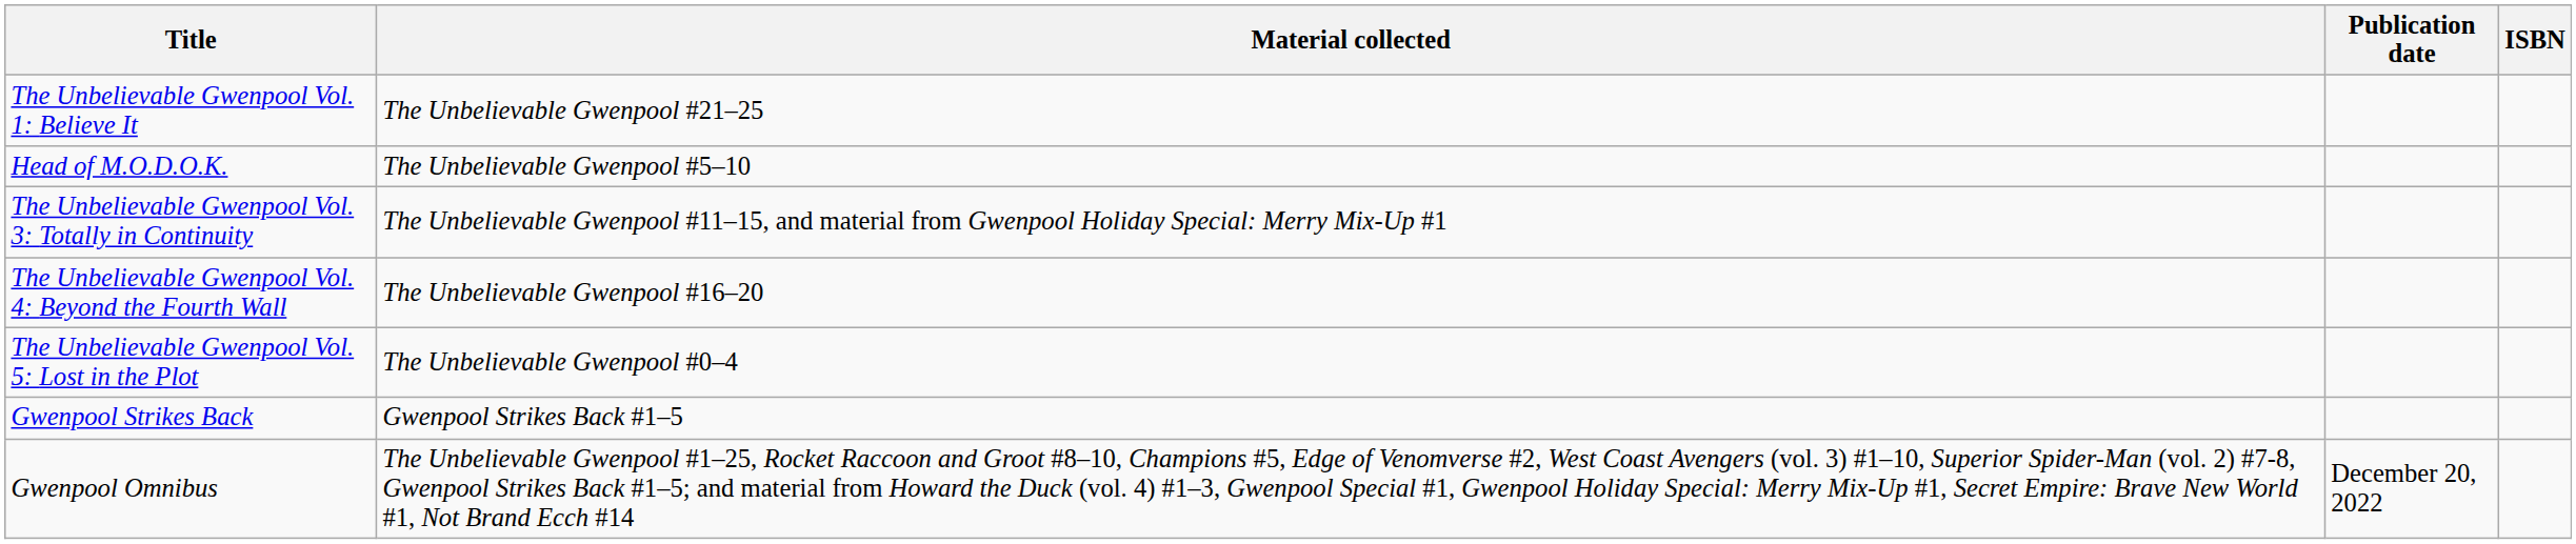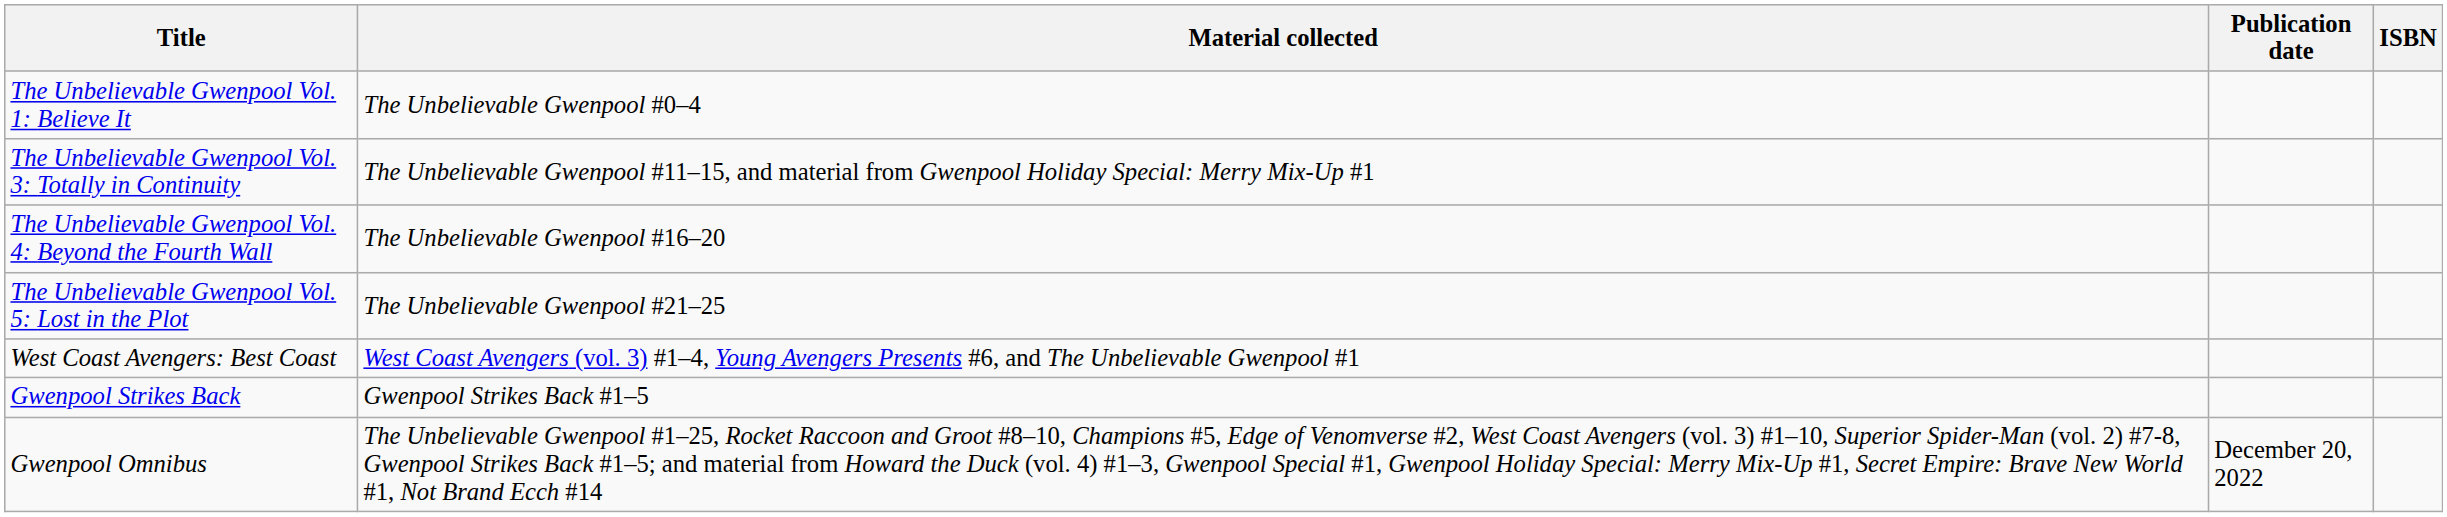The Unbelievable Gwenpool Vol. 1: Believe It | Material collected: The Unbelievable Gwenpool #21–25 -> The Unbelievable Gwenpool #0–4
- row: Head of M.O.D.O.K. | The Unbelievable Gwenpool #5–10
The Unbelievable Gwenpool Vol. 5: Lost in the Plot | Material collected: The Unbelievable Gwenpool #0–4 -> The Unbelievable Gwenpool #21–25
+ row: West Coast Avengers: Best Coast | West Coast Avengers (vol. 3) #1–4, Young Avengers Presents #6, and The Unbelievable Gwenpool #1
